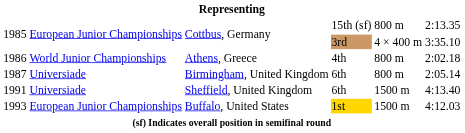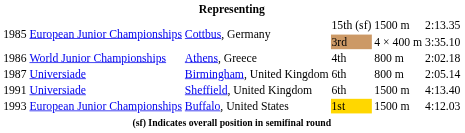1985 / 15th (sf) | column 5: 800 m -> 1500 m
